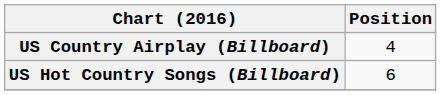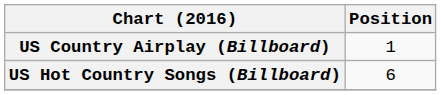US Country Airplay (Billboard) | Position: 4 -> 1
